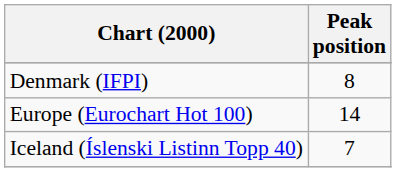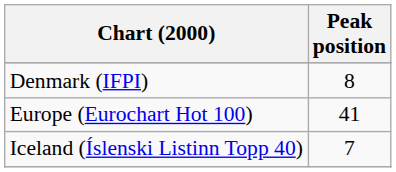Europe (Eurochart Hot 100) | Peak position: 14 -> 41
